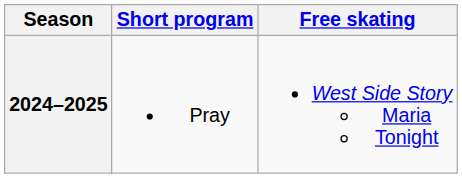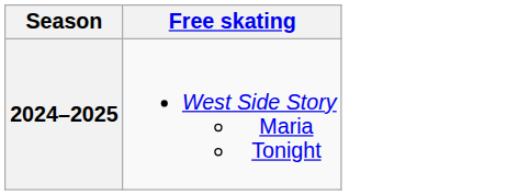- column: Short program | Pray
